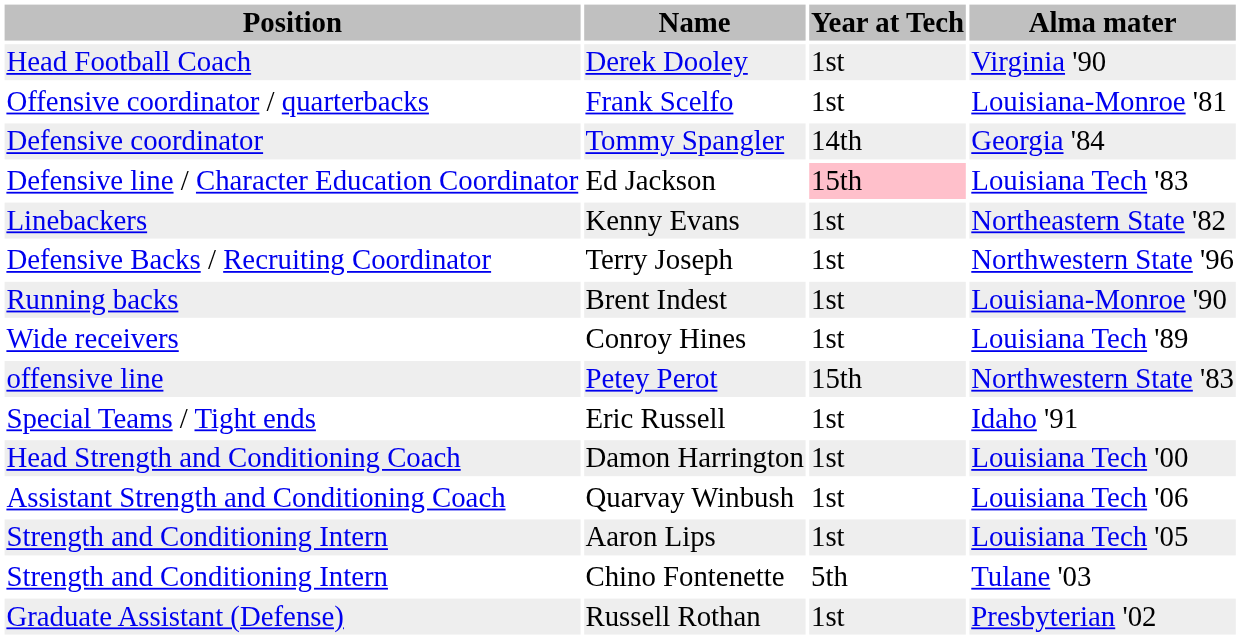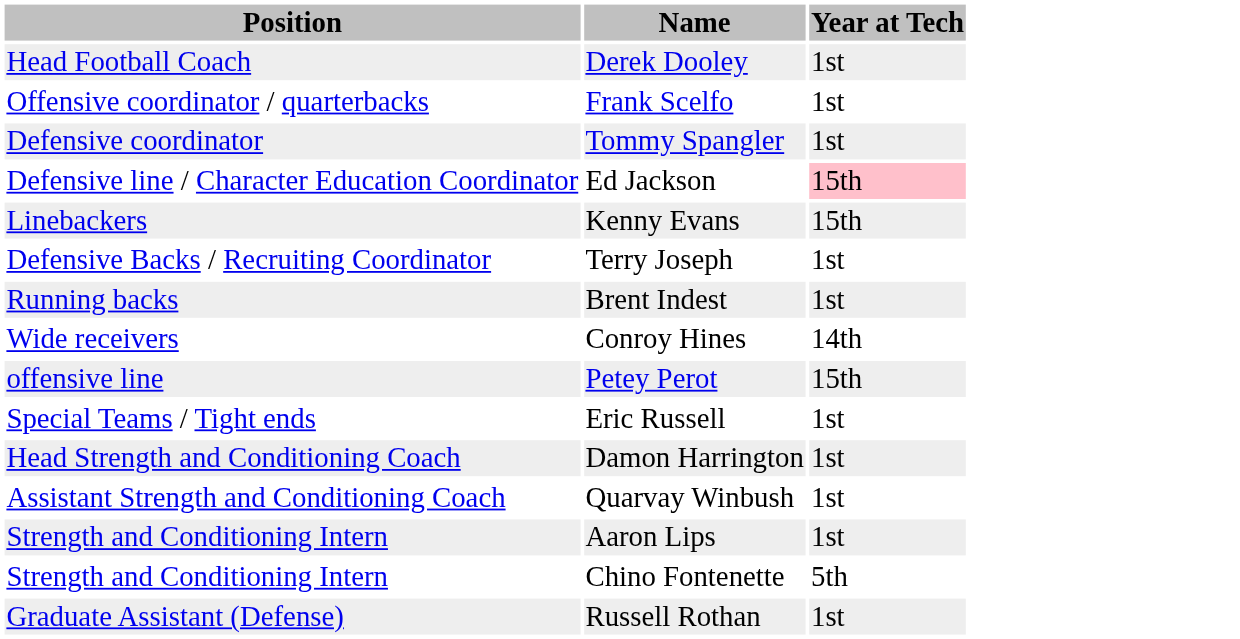- column: Alma mater | Virginia '90 | Louisiana-Monroe '81 | Georgia '84 | Louisiana Tech '83 | Northeastern State '82 | Northwestern State '96 | Louisiana-Monroe '90 | Louisiana Tech '89 | Northwestern State '83 | Idaho '91 | Louisiana Tech '00 | Louisiana Tech '06 | Louisiana Tech '05 | Tulane '03 | Presbyterian '02
Tommy Spangler | Year at Tech: 14th -> 1st
Kenny Evans | Year at Tech: 1st -> 15th
Conroy Hines | Year at Tech: 1st -> 14th
